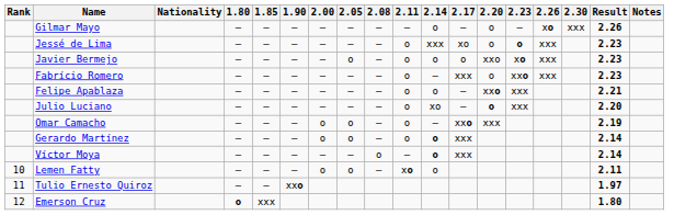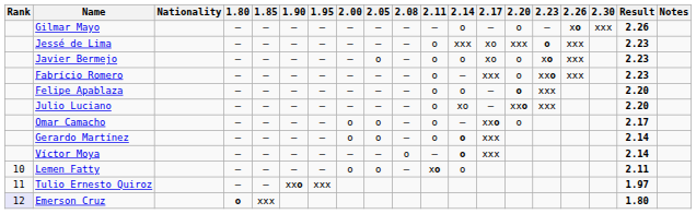+ column: 1.95 | – | – | – | – | – | – | – | – | – | – | xxx
Jessé de Lima | 2.20: o -> xxx
Javier Bermejo | 2.17: o -> xo
Javier Bermejo | 2.20: xxo -> o
Felipe Apablaza | 2.20: xxo -> o
Felipe Apablaza | Result: 2.21 -> 2.20
Julio Luciano | 2.20: o -> xxo
Omar Camacho | 2.20: xxx -> o
Omar Camacho | Result: 2.19 -> 2.17
Emerson Cruz | Rank: no background -> lavender background
